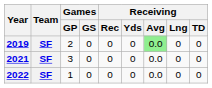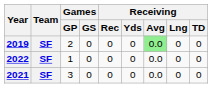rows swapped: 2021 <-> 2022
